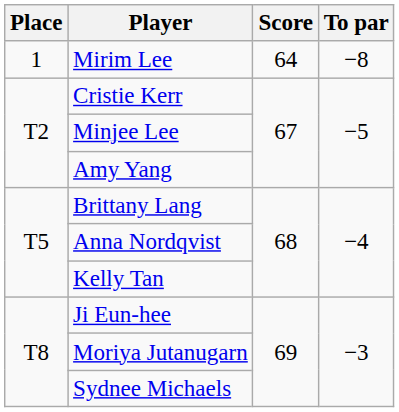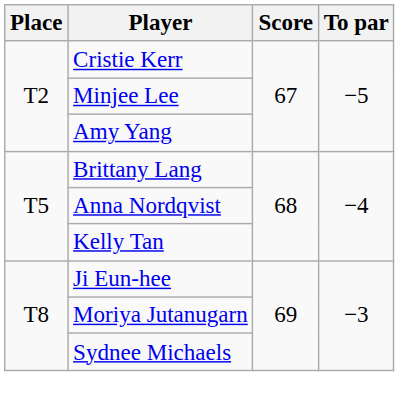- row: 1 | Mirim Lee | 64 | −8
